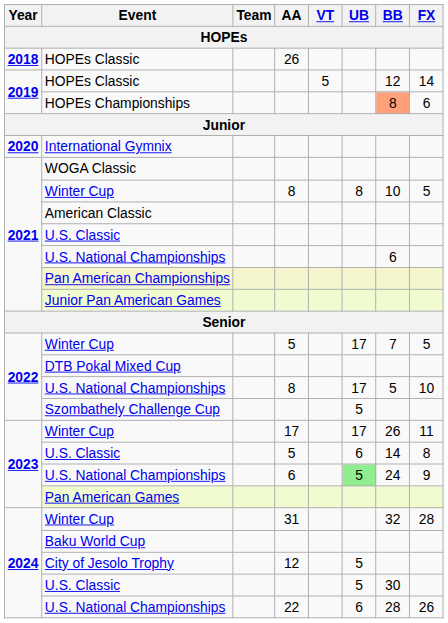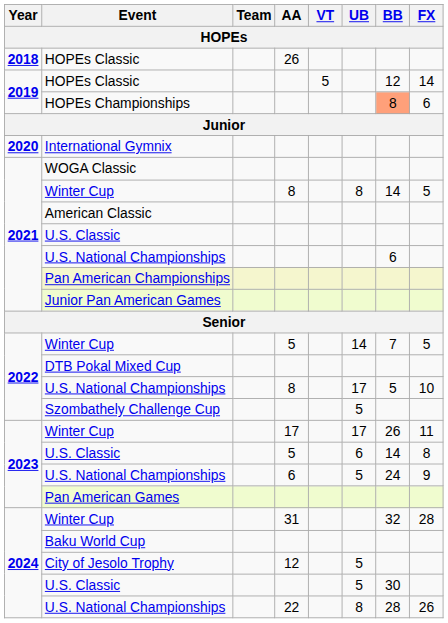2021 / Winter Cup | BB: 10 -> 14
2022 / Winter Cup | UB: 17 -> 14
2023 / U.S. National Championships | UB: lightgreen background -> no background
2024 / U.S. National Championships | UB: 6 -> 8
